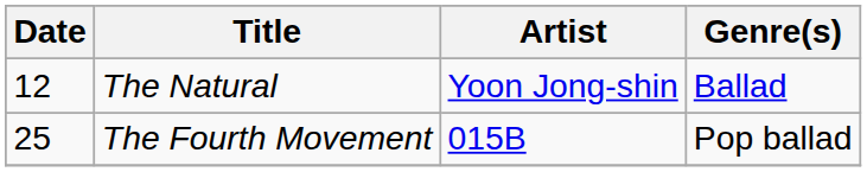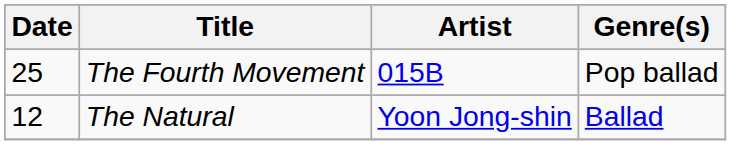rows swapped: The Natural <-> The Fourth Movement
